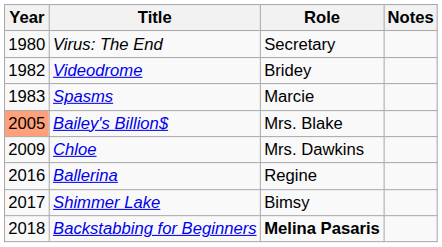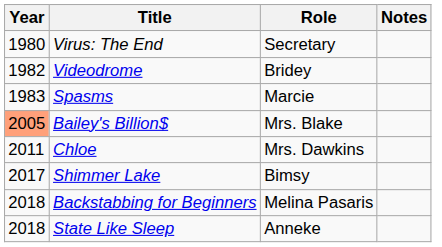Chloe | Year: 2009 -> 2011
- row: 2016 | Ballerina | Regine
Backstabbing for Beginners | Role: bold -> normal
+ row: 2018 | State Like Sleep | Anneke
